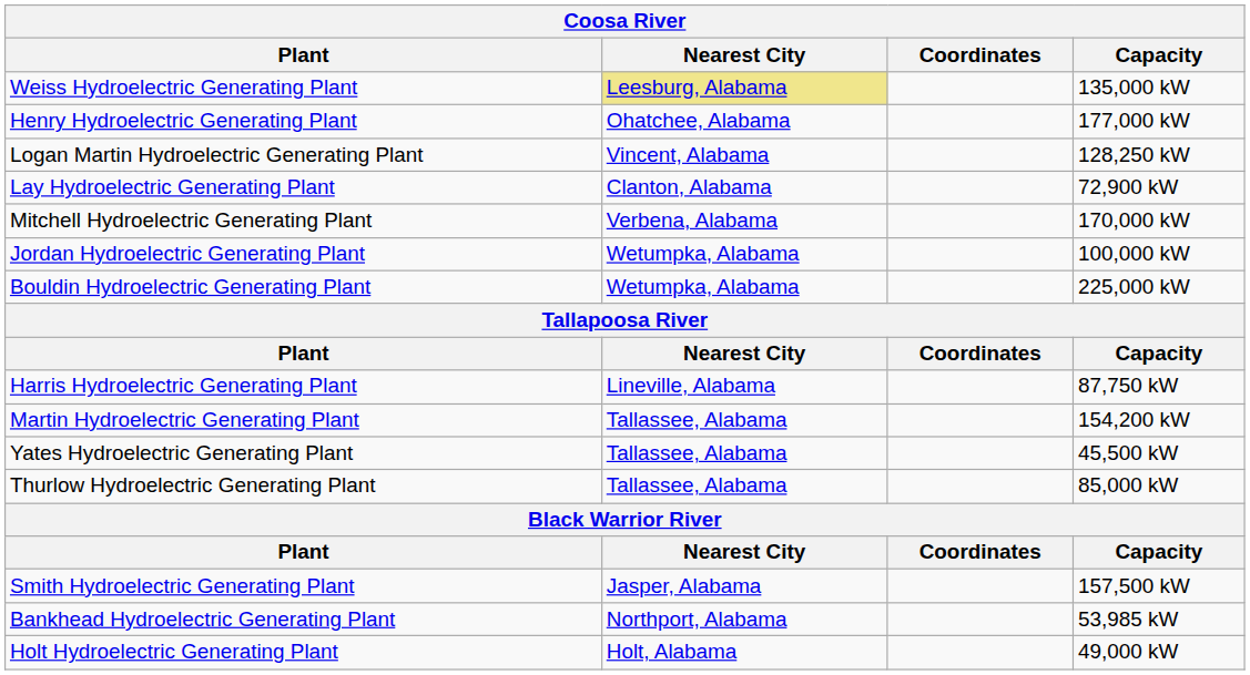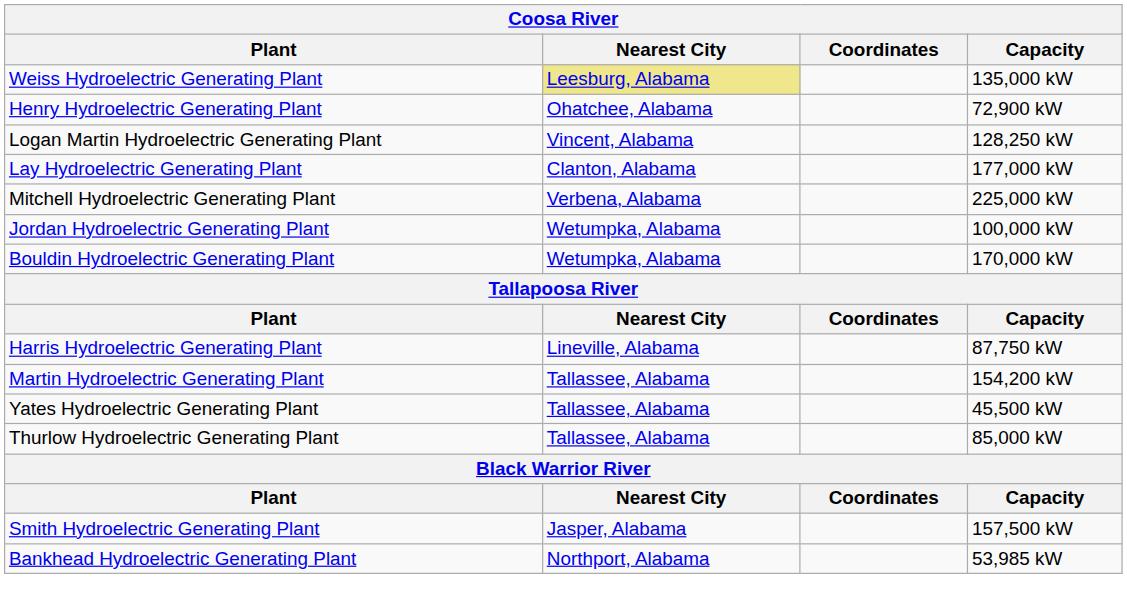Henry Hydroelectric Generating Plant | Capacity: 177,000 kW -> 72,900 kW
Lay Hydroelectric Generating Plant | Capacity: 72,900 kW -> 177,000 kW
Mitchell Hydroelectric Generating Plant | Capacity: 170,000 kW -> 225,000 kW
Bouldin Hydroelectric Generating Plant | Capacity: 225,000 kW -> 170,000 kW
- row: Holt Hydroelectric Generating Plant | Holt, Alabama | 49,000 kW
